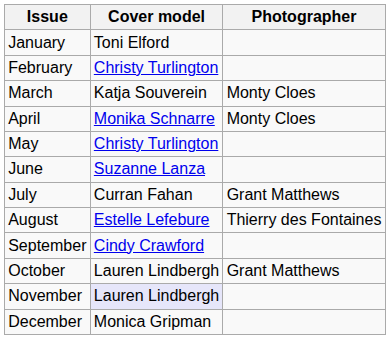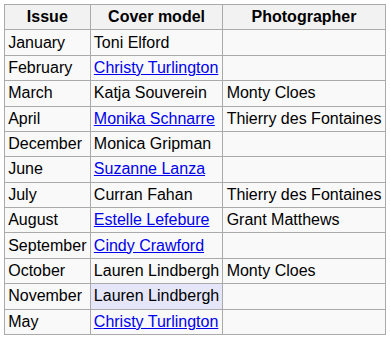April | Photographer: Monty Cloes -> Thierry des Fontaines
rows swapped: May <-> December
July | Photographer: Grant Matthews -> Thierry des Fontaines
August | Photographer: Thierry des Fontaines -> Grant Matthews
October | Photographer: Grant Matthews -> Monty Cloes
